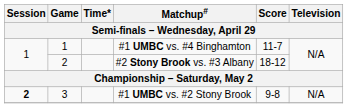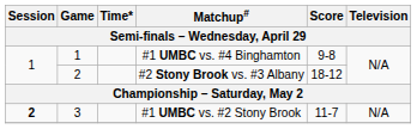#1 UMBC vs. #4 Binghamton | Score: 11-7 -> 9-8
#1 UMBC vs. #2 Stony Brook | Score: 9-8 -> 11-7
